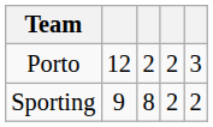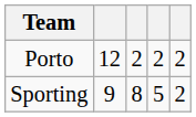Porto | column 5: 3 -> 2
Sporting | column 4: 2 -> 5
